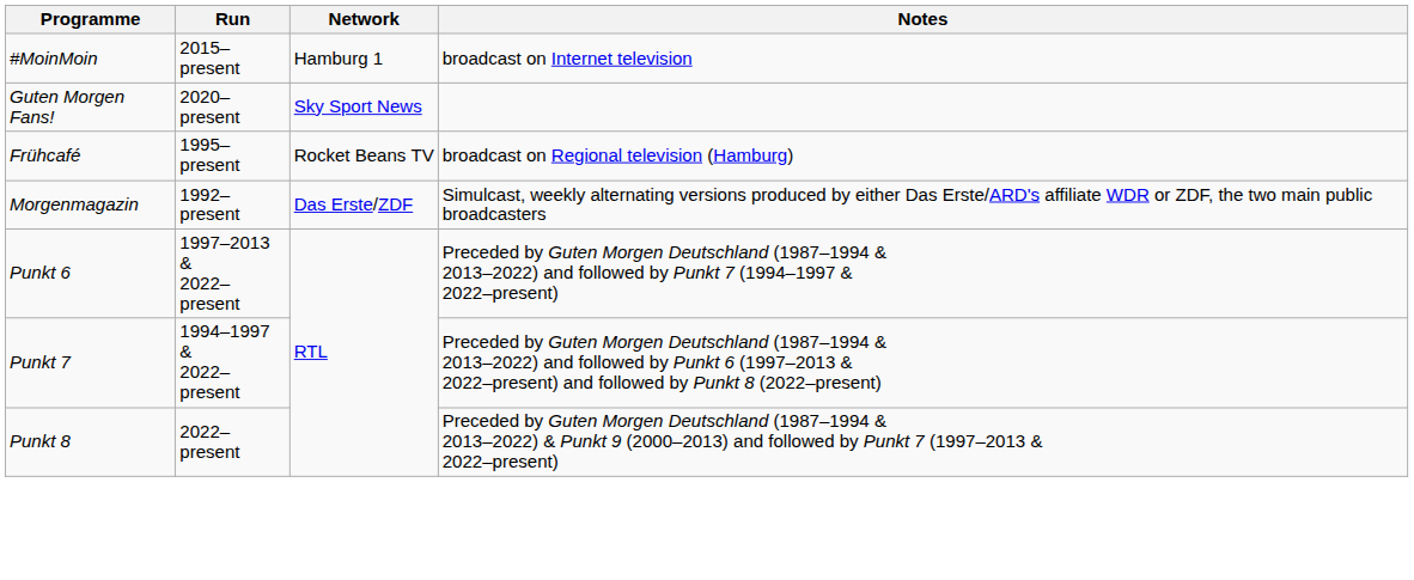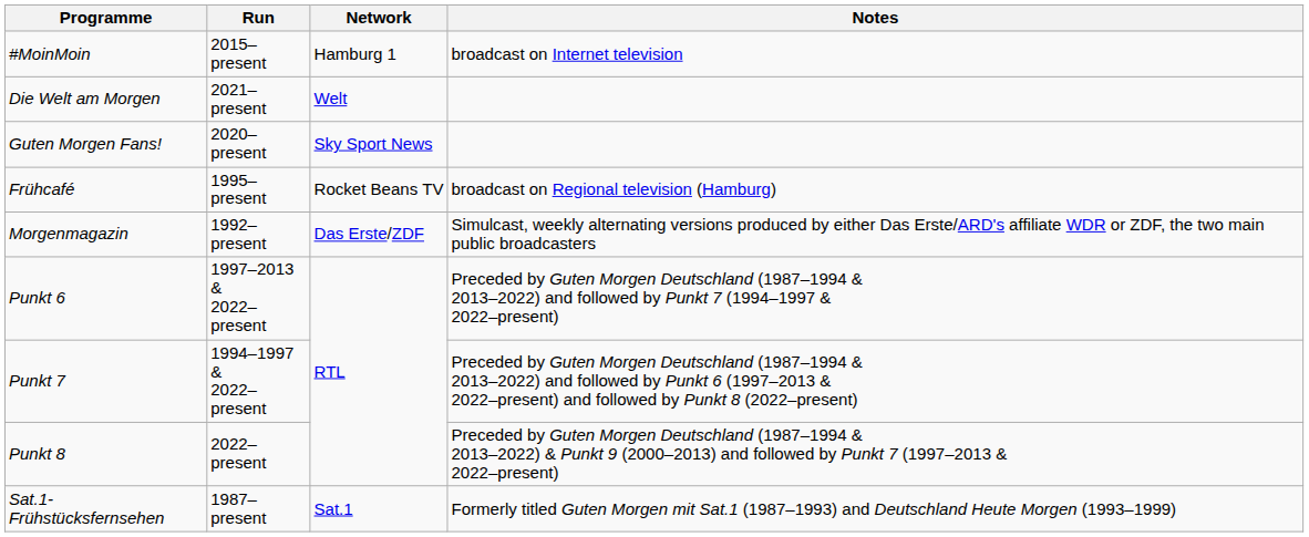+ row: Die Welt am Morgen | 2021–present | Welt
+ row: Sat.1-Frühstücksfernsehen | 1987–present | Sat.1 | Formerly titled Guten Morgen mit Sat.1 (1987–1993) and Deutschland Heute Morgen (1993–1999)
